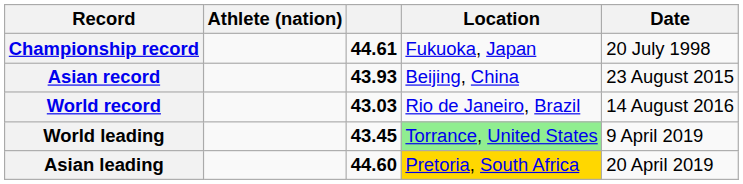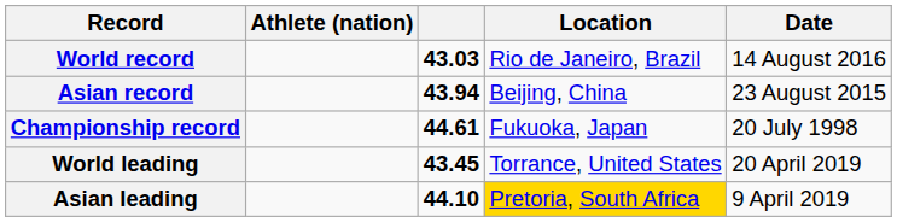rows swapped: World record <-> Championship record
Asian record | column 3: 43.93 -> 43.94
World leading | Location: lightgreen background -> no background
World leading | Date: 9 April 2019 -> 20 April 2019
Asian leading | column 3: 44.60 -> 44.10
Asian leading | Date: 20 April 2019 -> 9 April 2019
